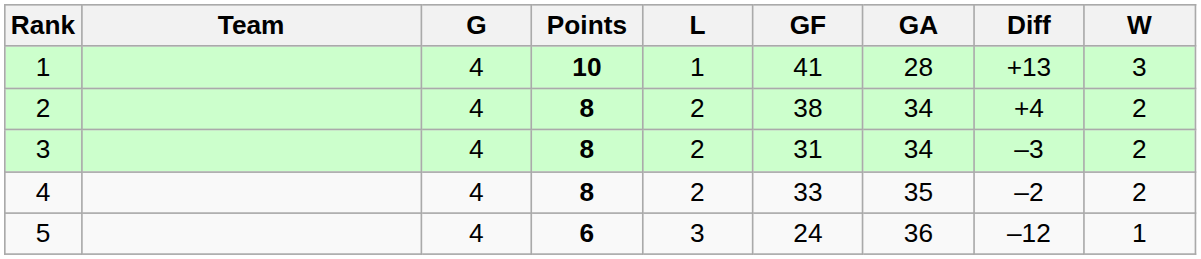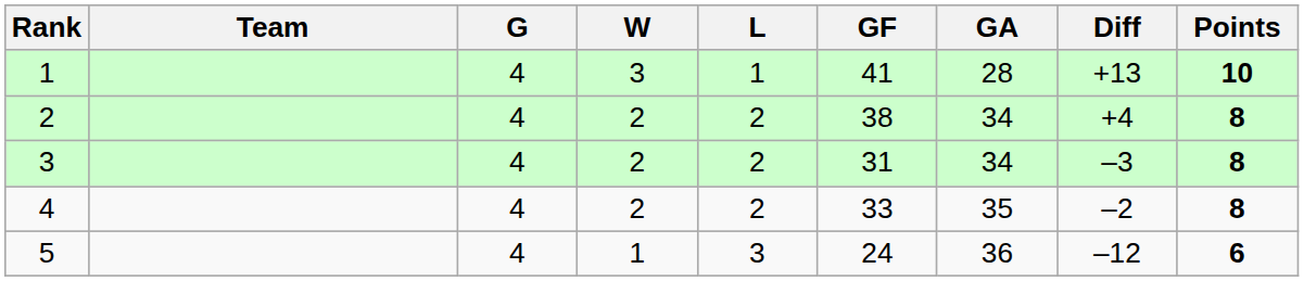columns swapped: W <-> Points
